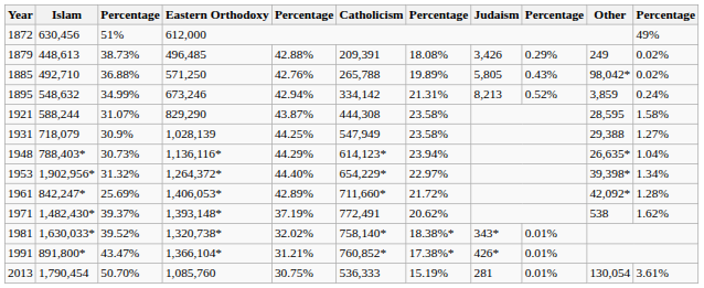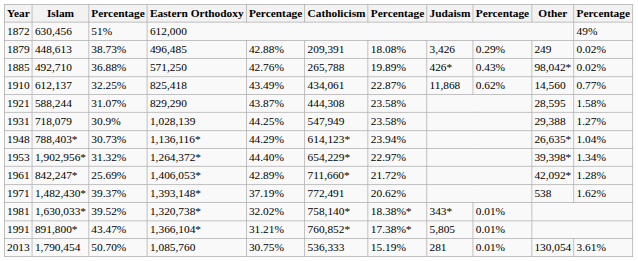1885 | Judaism: 5,805 -> 426*
- row: 1895 | 548,632 | 34.99% | 673,246 | 42.94% | 334,142 | 21.31% | 8,213 | 0.52% | 3,859 | 0.24%
+ row: 1910 | 612,137 | 32.25% | 825,418 | 43.49% | 434,061 | 22.87% | 11,868 | 0.62% | 14,560 | 0.77%
1991 | Judaism: 426* -> 5,805
